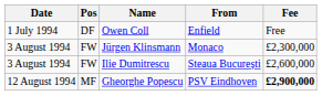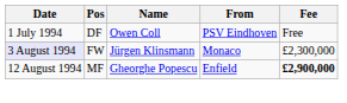Owen Coll | From: Enfield -> PSV Eindhoven
Jürgen Klinsmann | Date: no background -> lavender background
- row: 3 August 1994 | FW | Ilie Dumitrescu | Steaua București | £2,600,000
Gheorghe Popescu | From: PSV Eindhoven -> Enfield
